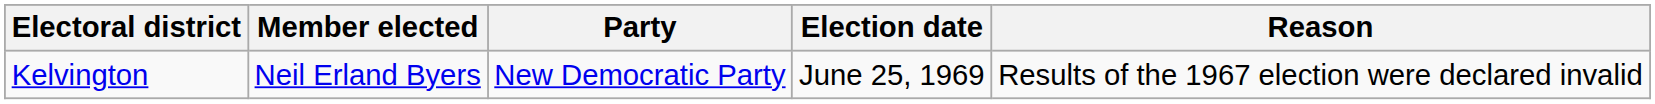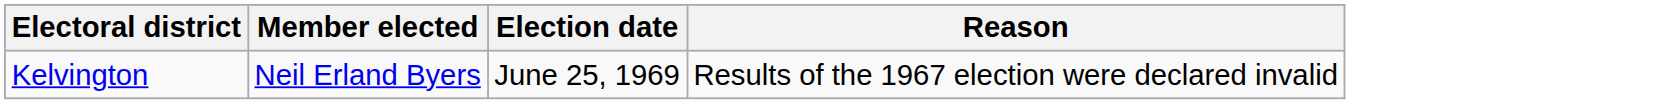- column: Party | New Democratic Party
